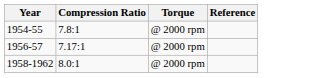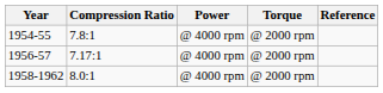+ column: Power | @ 4000 rpm | @ 4000 rpm | @ 4000 rpm
